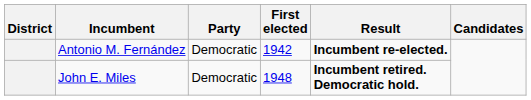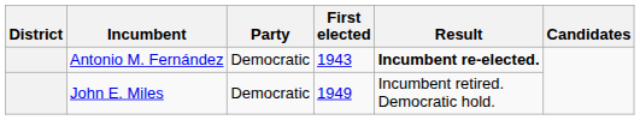Antonio M. Fernández | First elected: 1942 -> 1943
John E. Miles | First elected: 1948 -> 1949
John E. Miles | Result: bold -> normal
